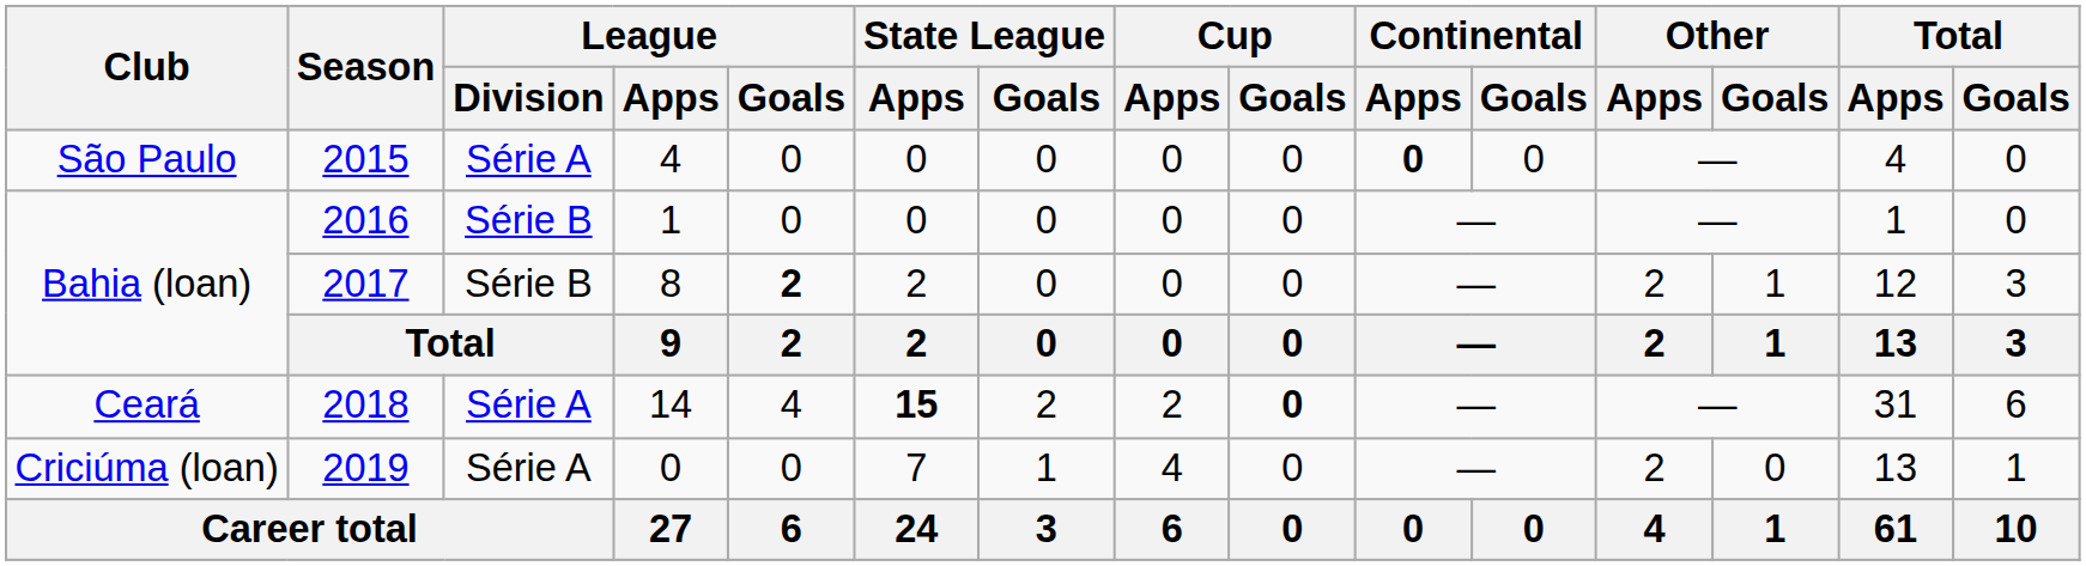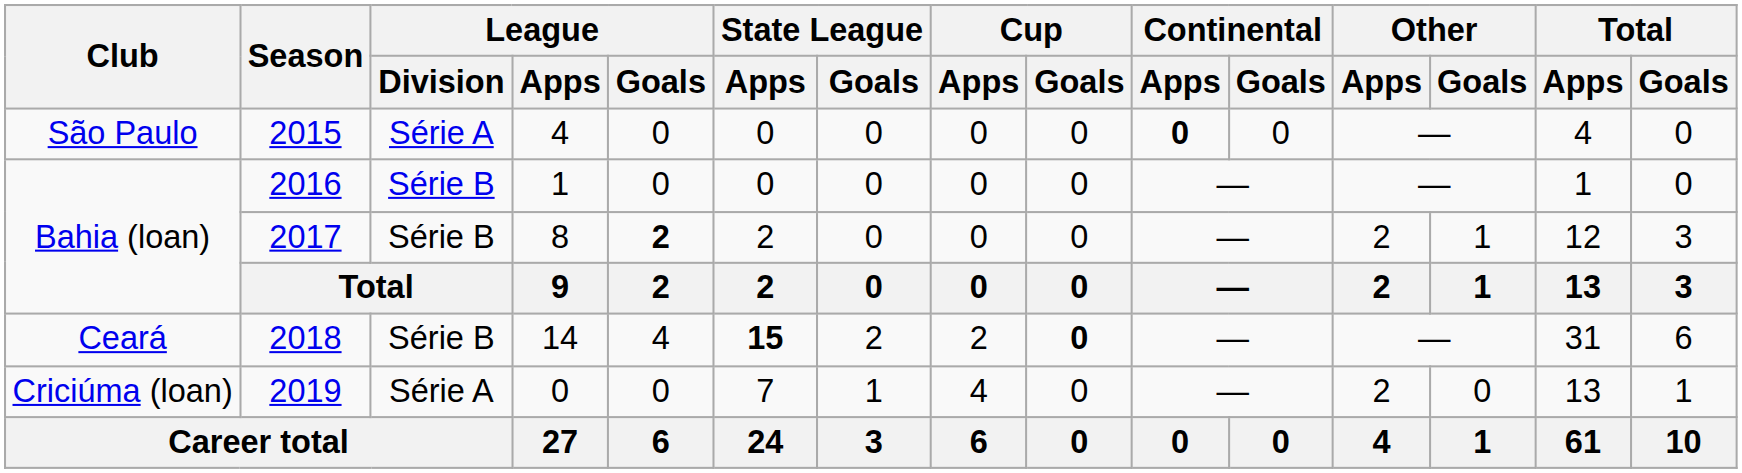2018 | League / Division: Série A -> Série B
